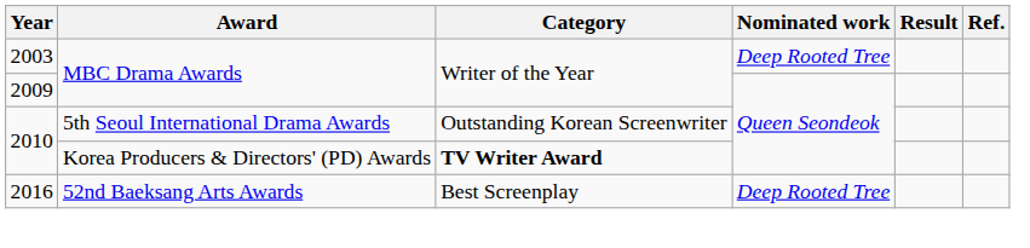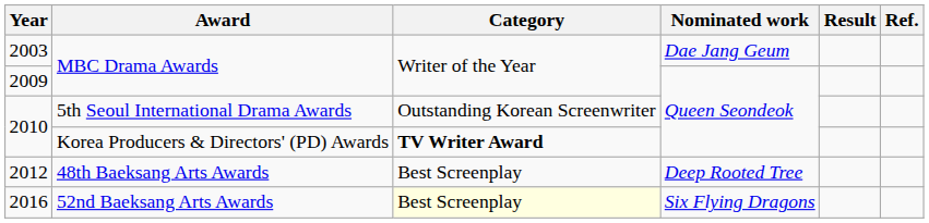2003 | Nominated work: Deep Rooted Tree -> Dae Jang Geum
+ row: 2012 | 48th Baeksang Arts Awards | Best Screenplay | Deep Rooted Tree
2016 | Category: no background -> lightyellow background
2016 | Nominated work: Deep Rooted Tree -> Six Flying Dragons
